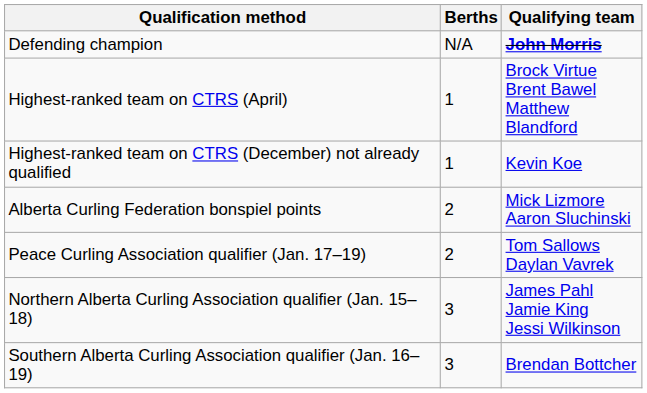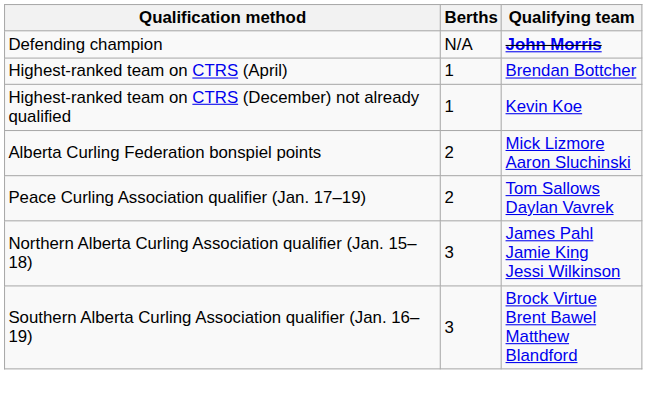Highest-ranked team on CTRS (April) | Qualifying team: Brock Virtue Brent Bawel Matthew Blandford -> Brendan Bottcher
Southern Alberta Curling Association qualifier (Jan. 16–19) | Qualifying team: Brendan Bottcher -> Brock Virtue Brent Bawel Matthew Blandford
